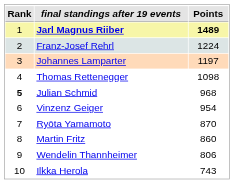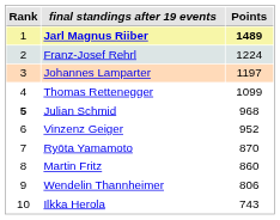Thomas Rettenegger | Points: 1098 -> 1099
Vinzenz Geiger | Points: 954 -> 952
